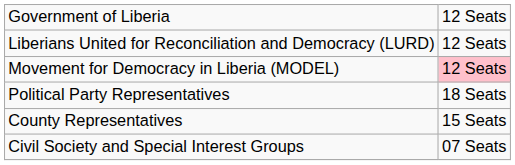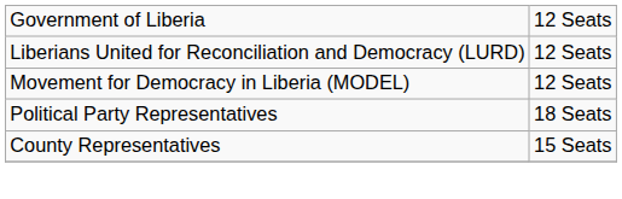Movement for Democracy in Liberia (MODEL) | column 2: pink background -> no background
- row: Civil Society and Special Interest Groups | 07 Seats
